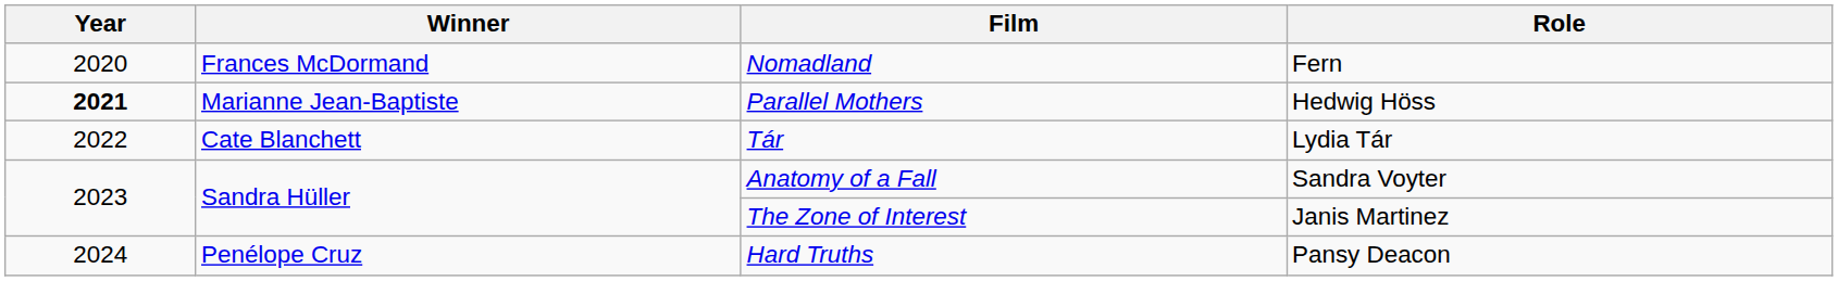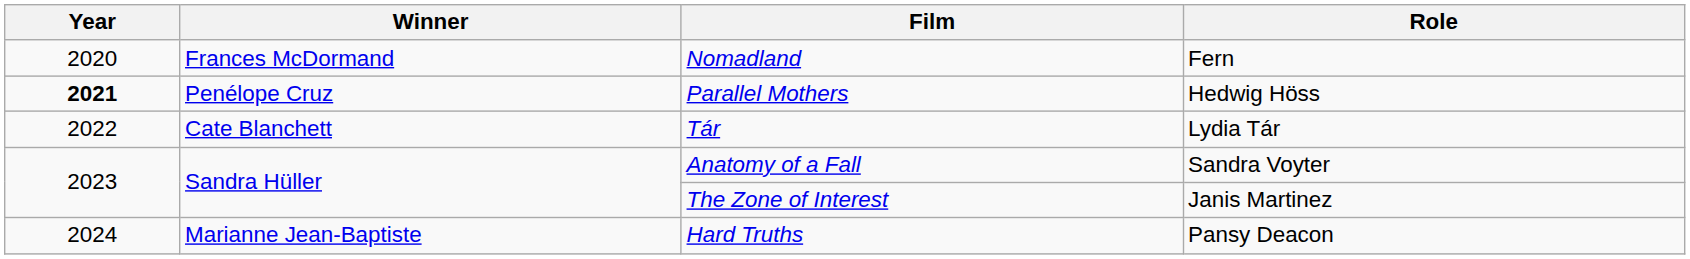Parallel Mothers | Winner: Marianne Jean-Baptiste -> Penélope Cruz
Hard Truths | Winner: Penélope Cruz -> Marianne Jean-Baptiste
